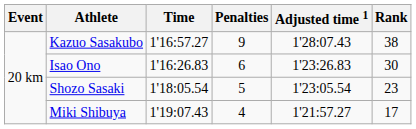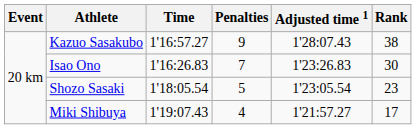Isao Ono | Penalties: 6 -> 7
